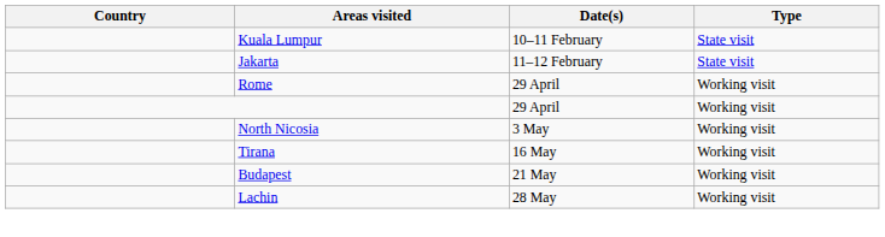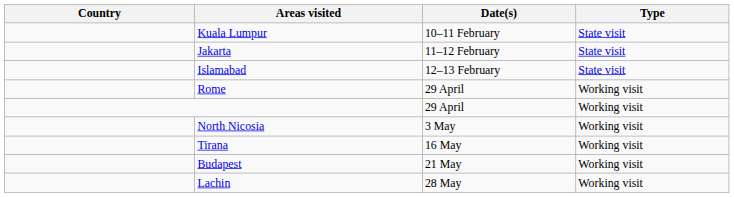+ row: Islamabad | 12–13 February | State visit
